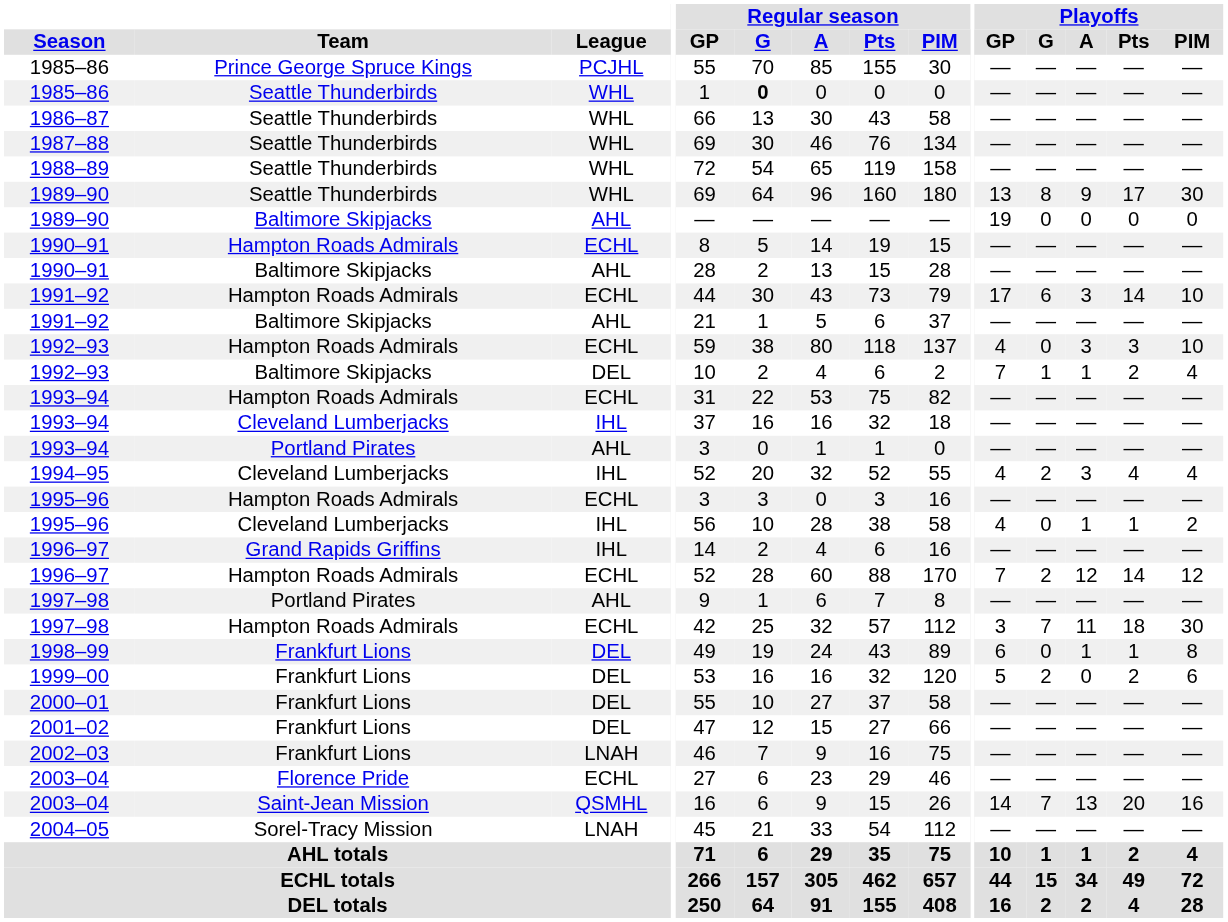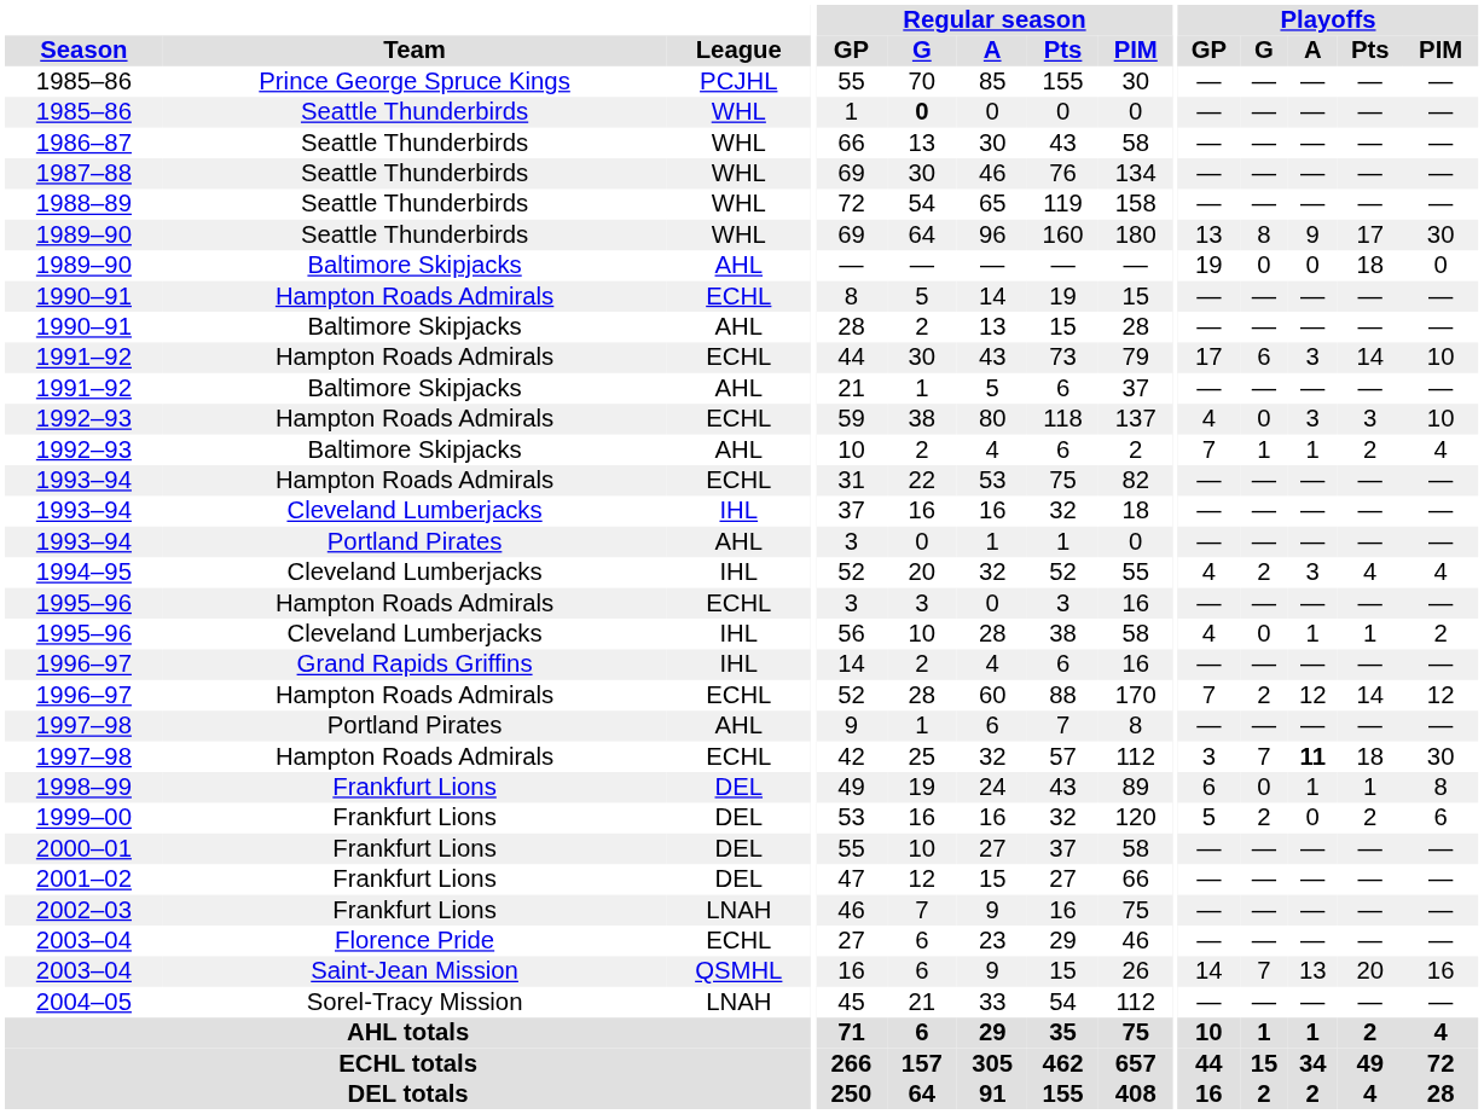1989–90 / Baltimore Skipjacks | Playoffs / Pts: 0 -> 18
1992–93 / Baltimore Skipjacks | League: DEL -> AHL
1997–98 / Hampton Roads Admirals | Playoffs / A: normal -> bold
